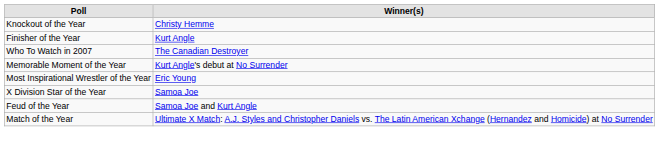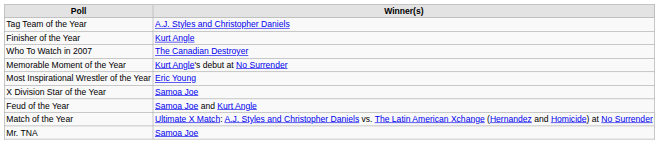+ row: Tag Team of the Year | A.J. Styles and Christopher Daniels
- row: Knockout of the Year | Christy Hemme
+ row: Mr. TNA | Samoa Joe
